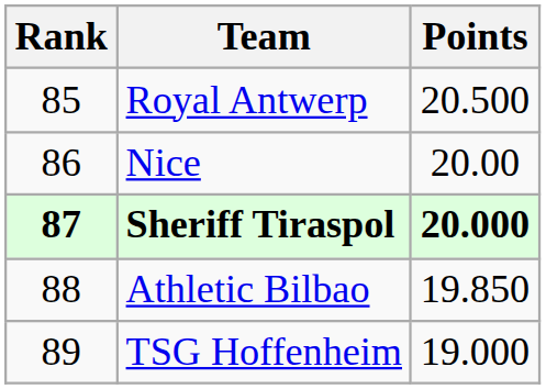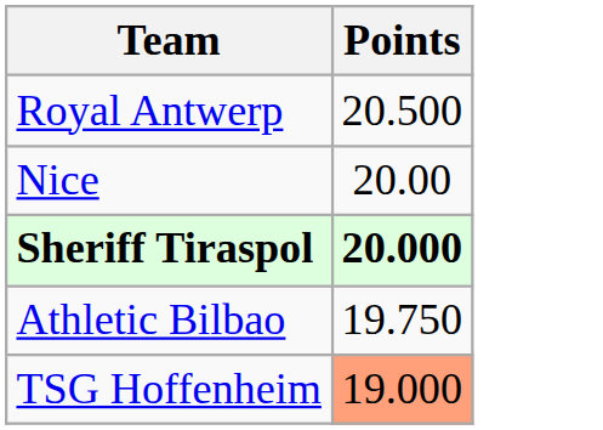- column: Rank | 85 | 86 | 87 | 88 | 89
Athletic Bilbao | Points: 19.850 -> 19.750
TSG Hoffenheim | Points: no background -> lightsalmon background
